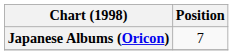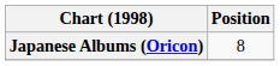Japanese Albums (Oricon) | Position: 7 -> 8
